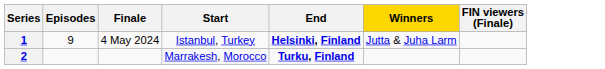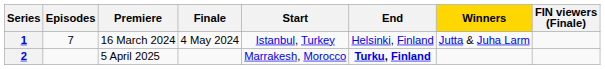+ column: Premiere | 16 March 2024 | 5 April 2025
1 | Episodes: 9 -> 7
1 | End: bold -> normal
